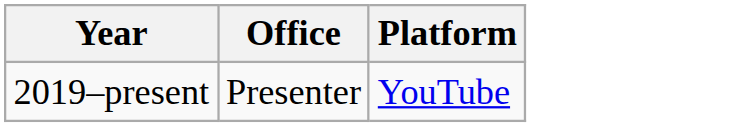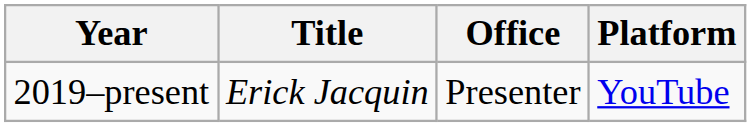+ column: Title | Erick Jacquin
